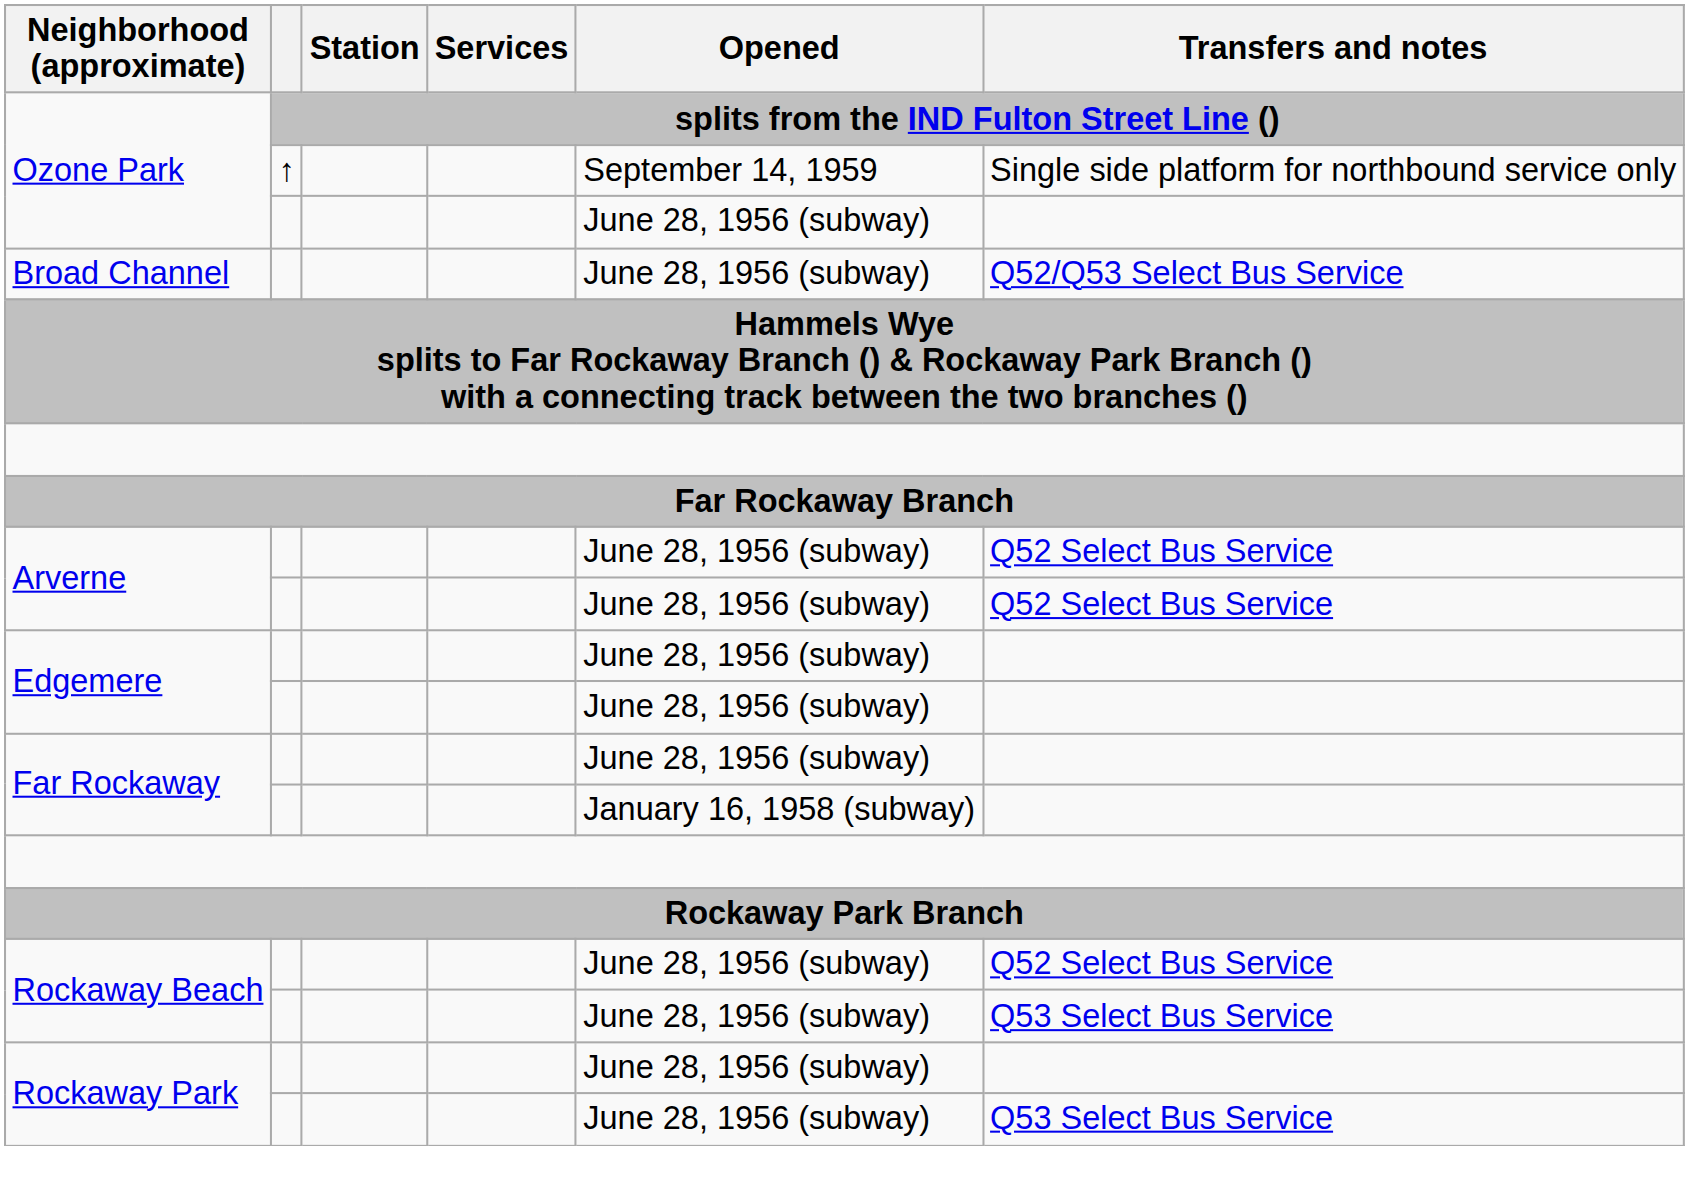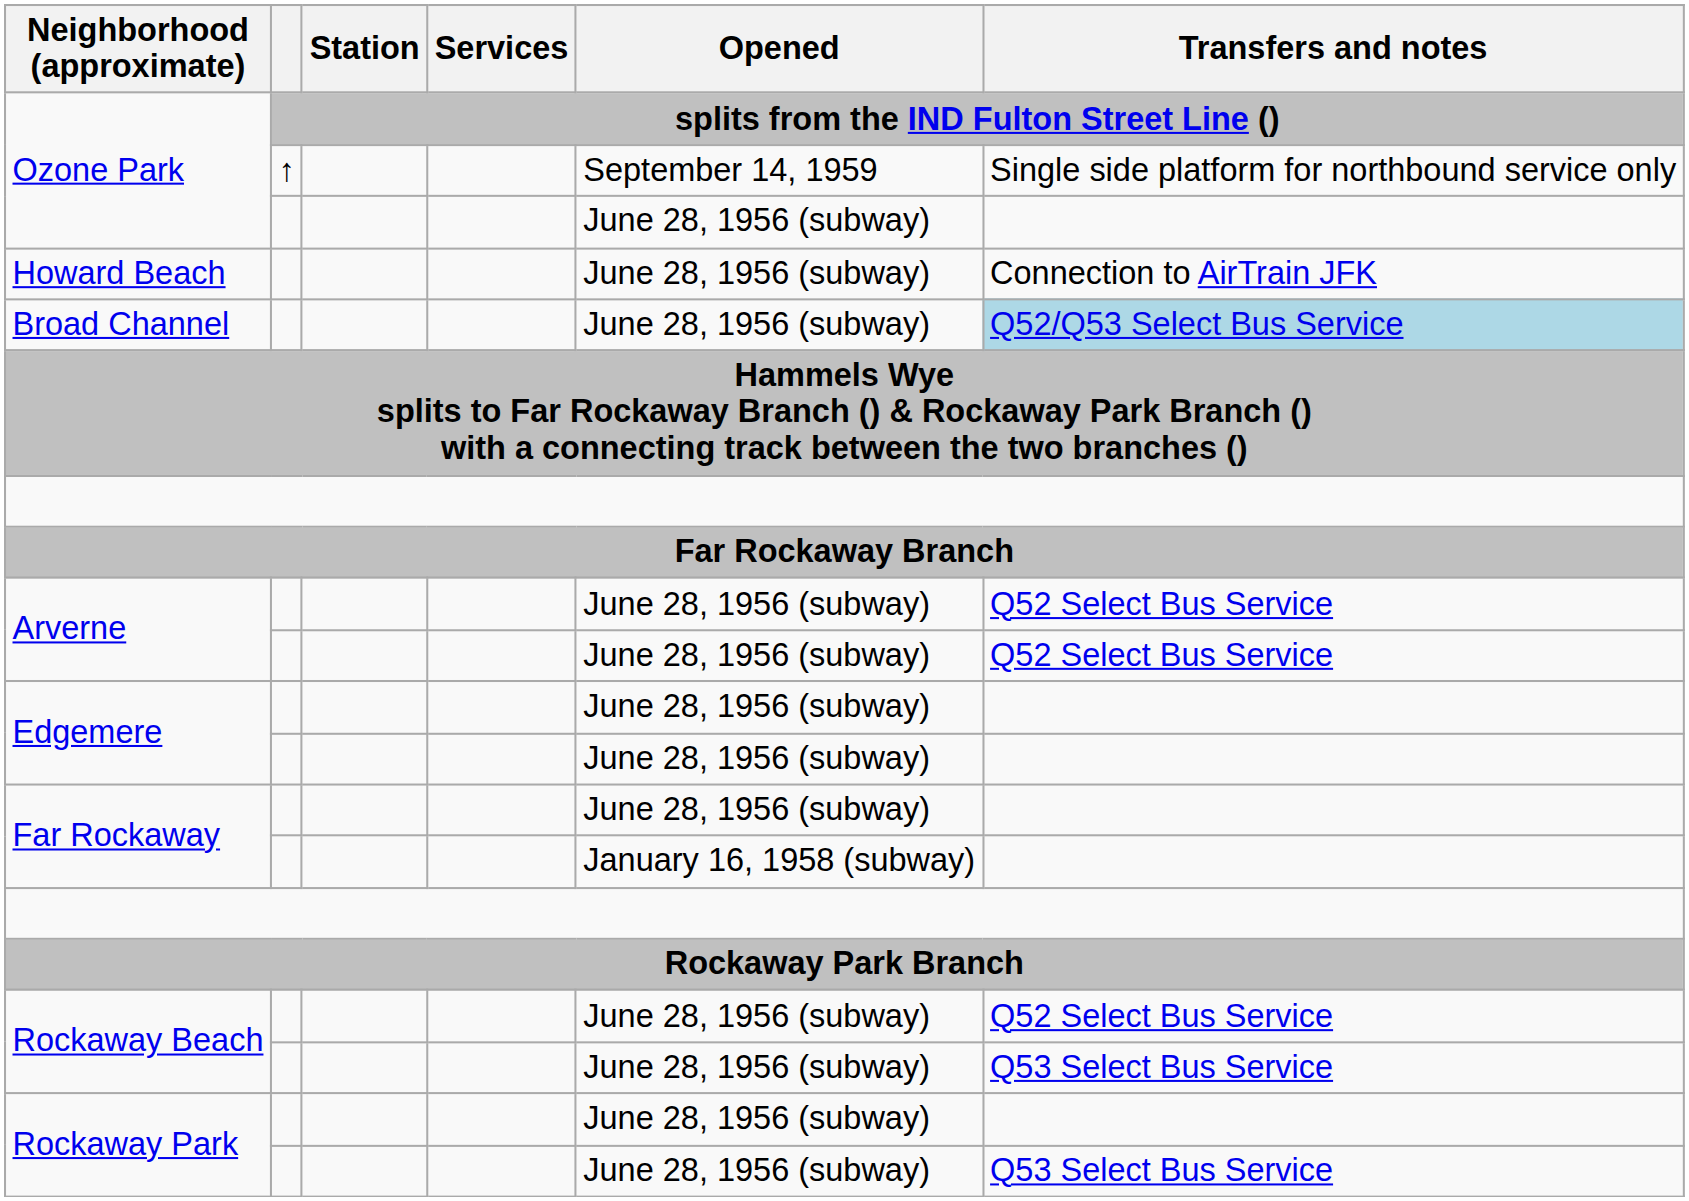+ row: Howard Beach | June 28, 1956 (subway) | Connection to AirTrain JFK
Broad Channel | Transfers and notes: no background -> lightblue background
